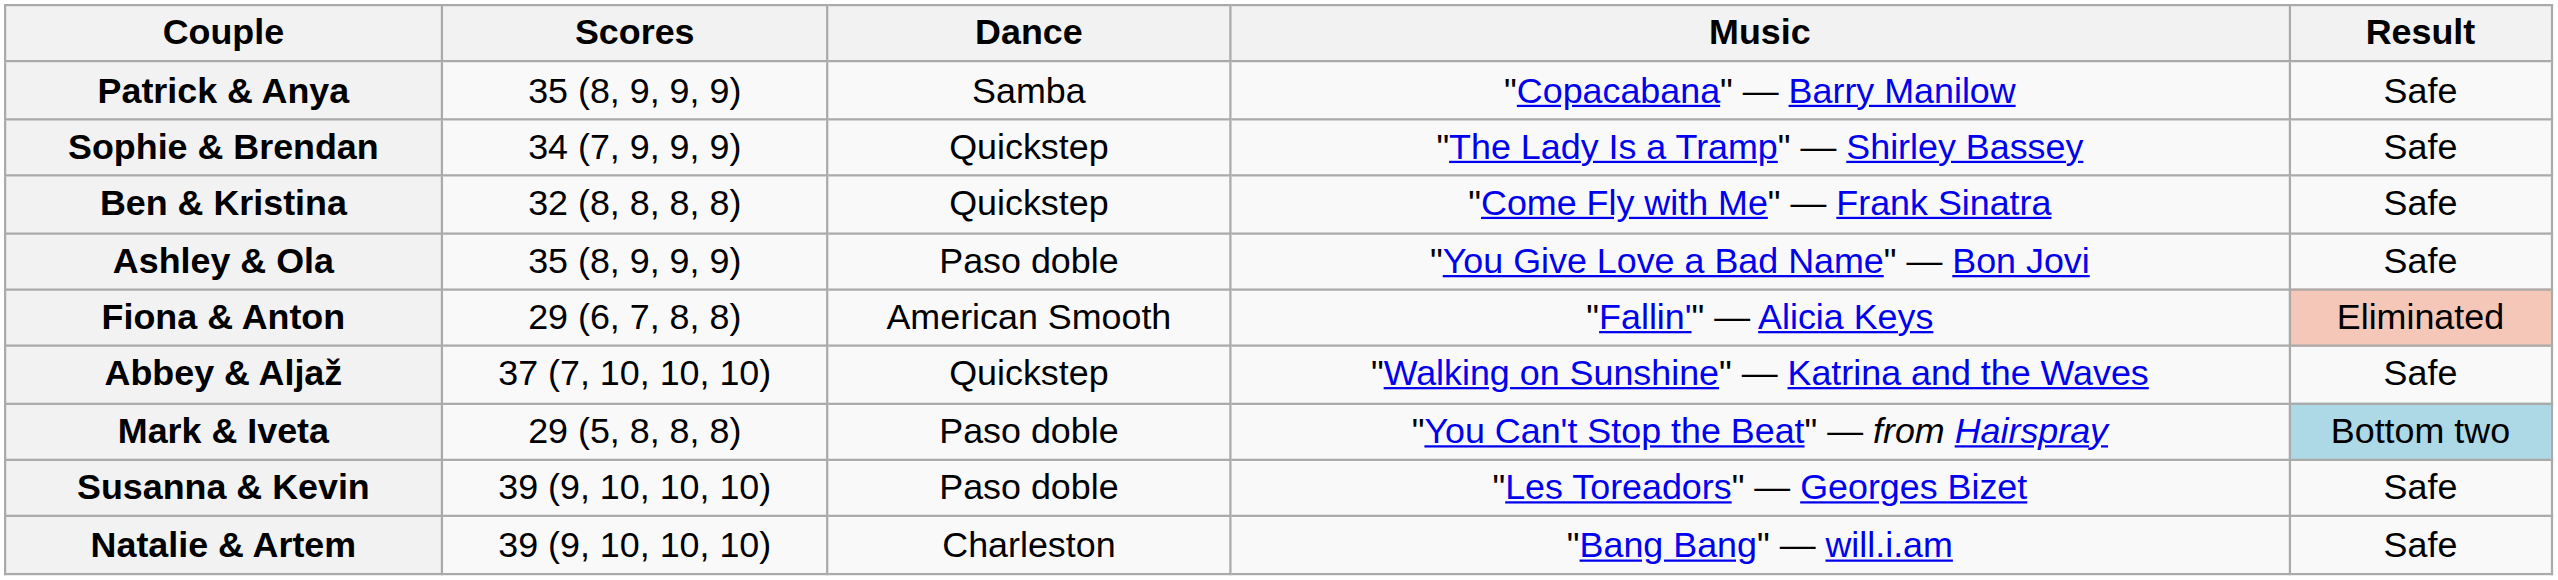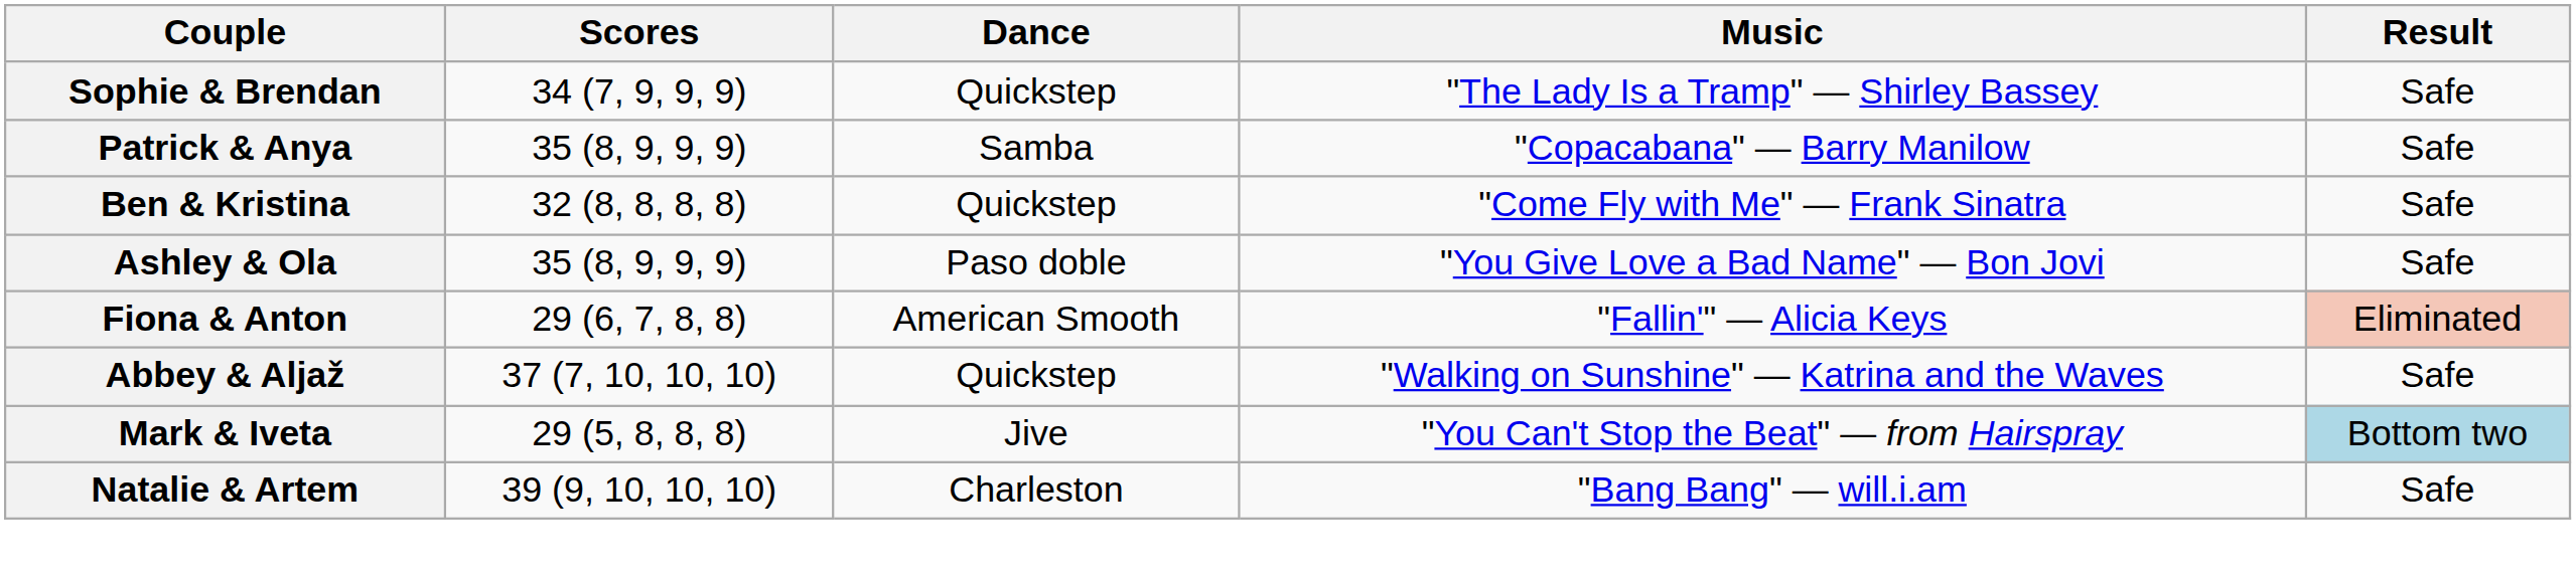rows swapped: Sophie & Brendan <-> Patrick & Anya
Mark & Iveta | Dance: Paso doble -> Jive
- row: Susanna & Kevin | 39 (9, 10, 10, 10) | Paso doble | "Les Toreadors" — Georges Bizet | Safe
